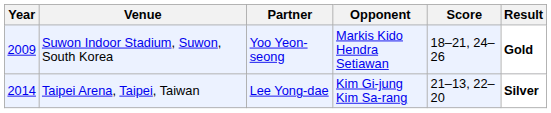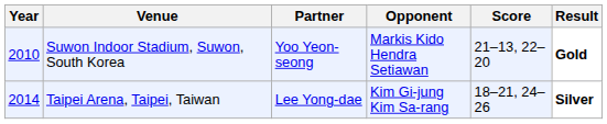Suwon Indoor Stadium, Suwon, South Korea | Year: 2009 -> 2010
Suwon Indoor Stadium, Suwon, South Korea | Score: 18–21, 24–26 -> 21–13, 22–20
Taipei Arena, Taipei, Taiwan | Score: 21–13, 22–20 -> 18–21, 24–26
